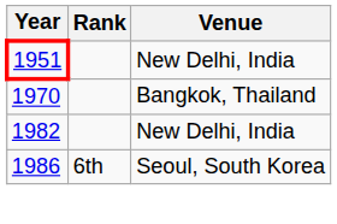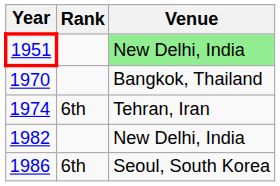1951 | Venue: no background -> lightgreen background
+ row: 1974 | 6th | Tehran, Iran
